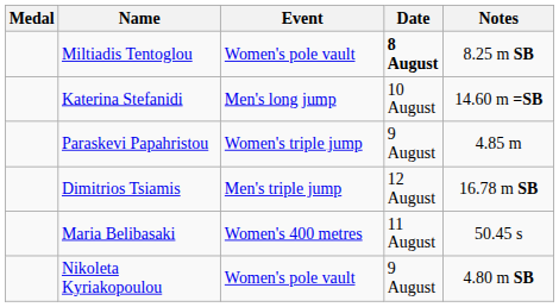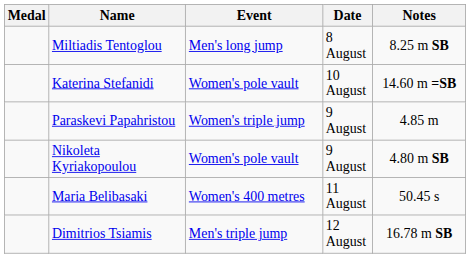Miltiadis Tentoglou | Event: Women's pole vault -> Men's long jump
Miltiadis Tentoglou | Date: bold -> normal
Katerina Stefanidi | Event: Men's long jump -> Women's pole vault
rows swapped: Nikoleta Kyriakopoulou <-> Dimitrios Tsiamis
